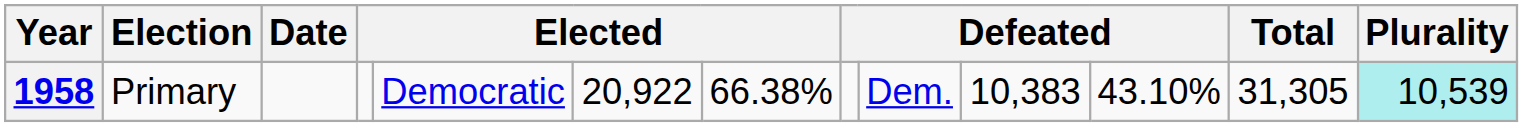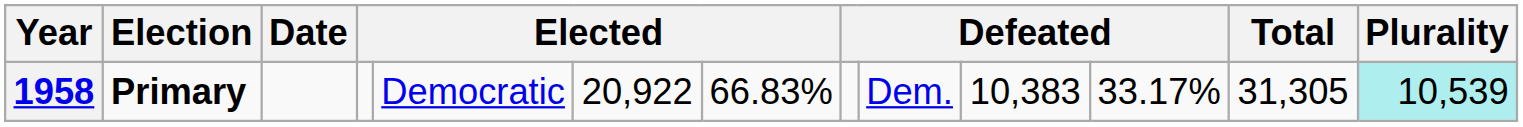1958 | Election: normal -> bold
1958 | column 7: 66.38% -> 66.83%
1958 | column 11: 43.10% -> 33.17%
